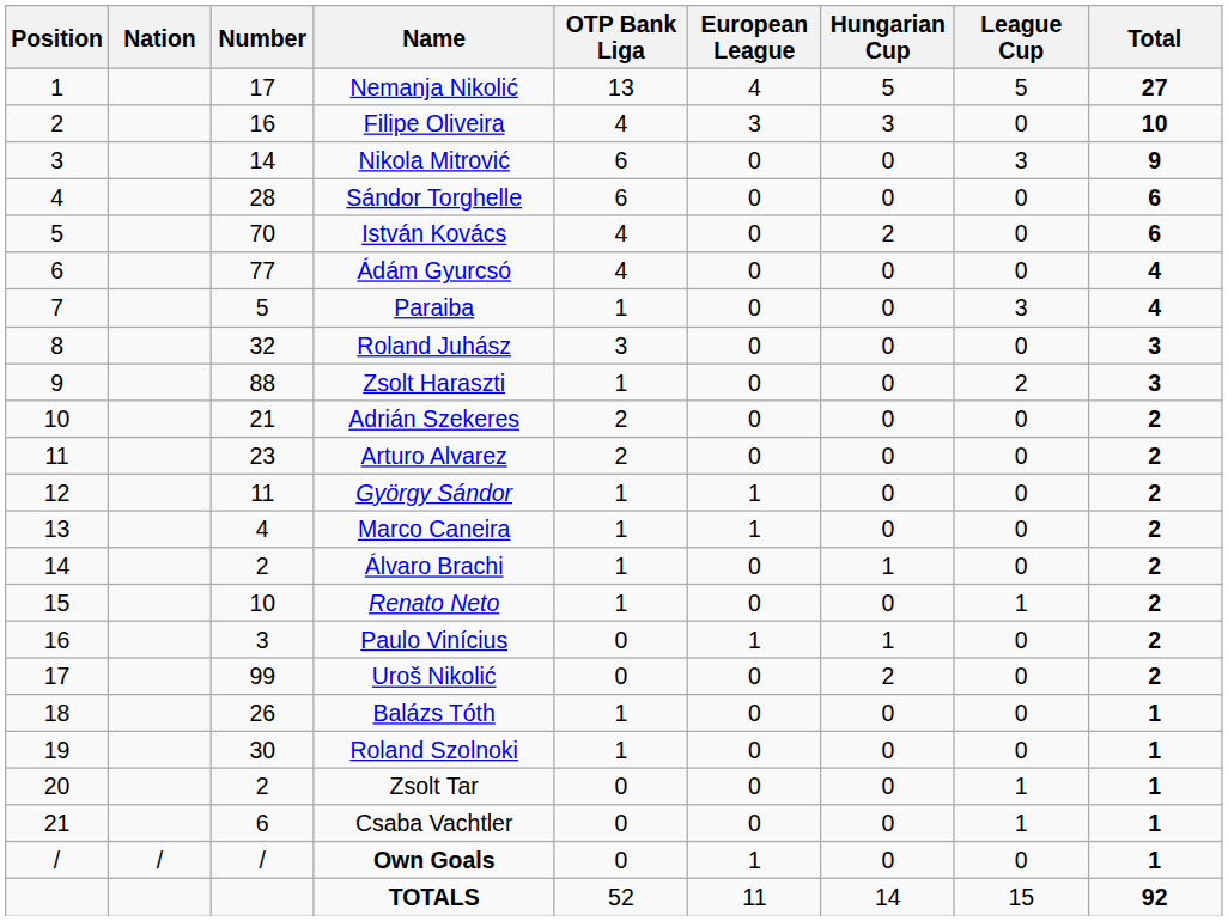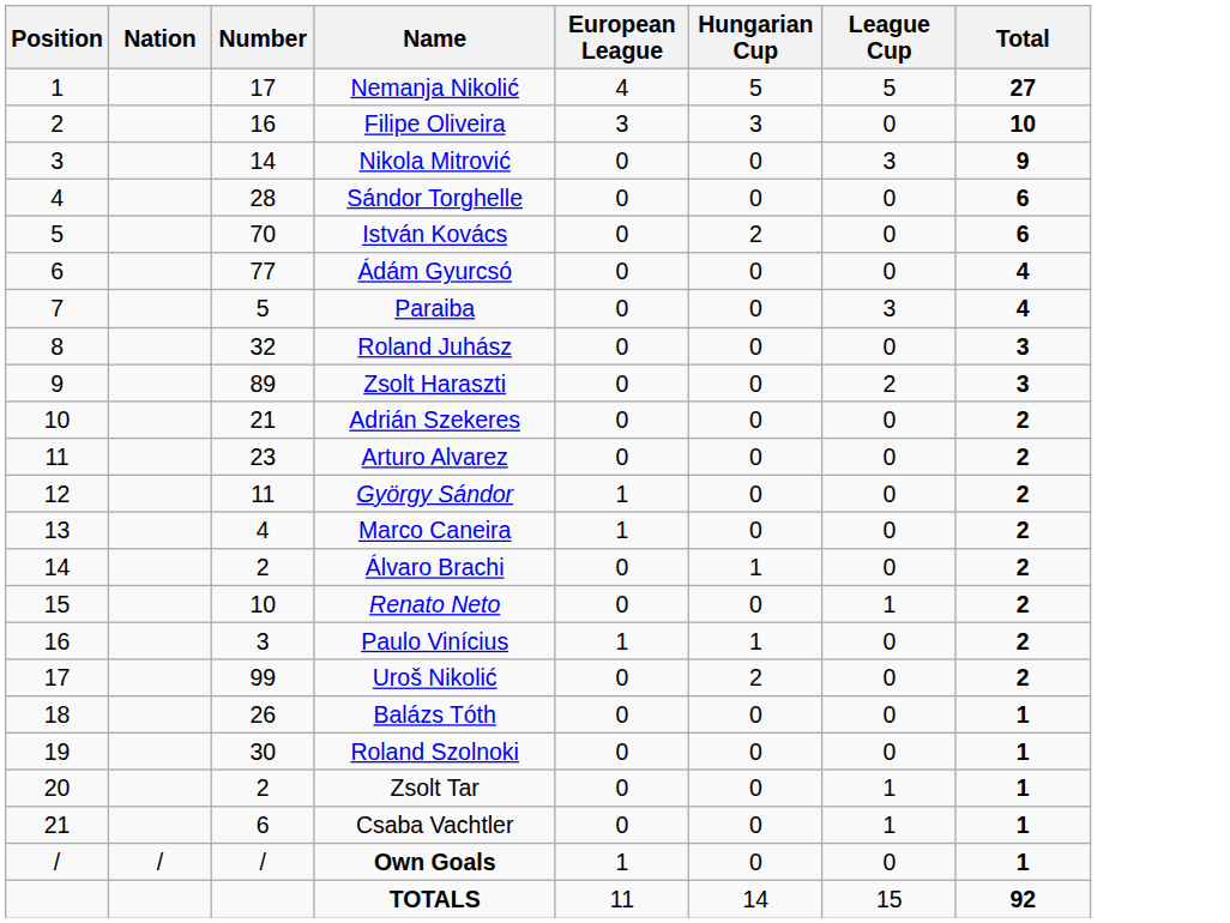- column: OTP Bank Liga | 13 | 4 | 6 | 6 | 4 | 4 | 1 | 3 | 1 | 2 | 2 | 1 | 1 | 1 | 1 | 0 | 0 | 1 | 1 | 0 | 0 | 0 | 52
Zsolt Haraszti | Number: 88 -> 89
